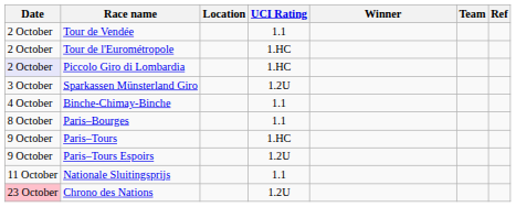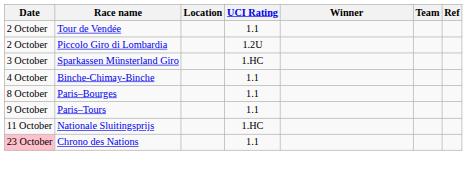- row: 2 October | Tour de l'Eurométropole | 1.HC
Piccolo Giro di Lombardia | Date: lavender background -> no background
Piccolo Giro di Lombardia | UCI Rating: 1.HC -> 1.2U
Sparkassen Münsterland Giro | UCI Rating: 1.2U -> 1.HC
Paris–Tours | UCI Rating: 1.HC -> 1.1
- row: 9 October | Paris–Tours Espoirs | 1.2U
Nationale Sluitingsprijs | UCI Rating: 1.1 -> 1.HC
Chrono des Nations | UCI Rating: 1.2U -> 1.1
